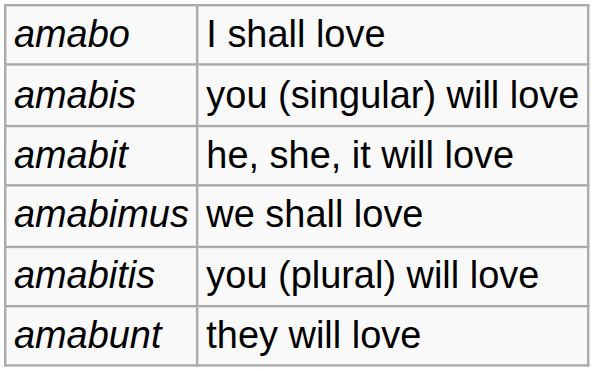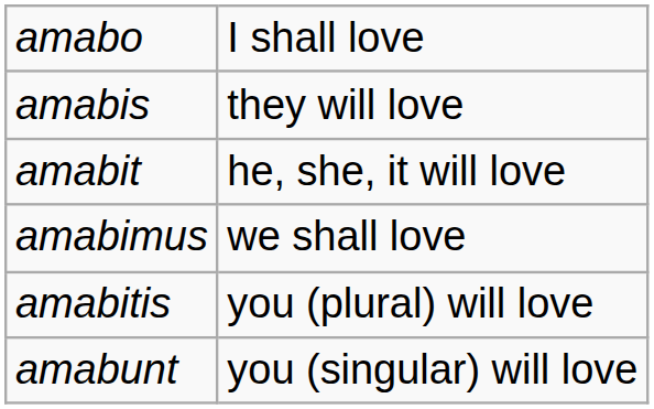amabis | column 2: you (singular) will love -> they will love
amabunt | column 2: they will love -> you (singular) will love
